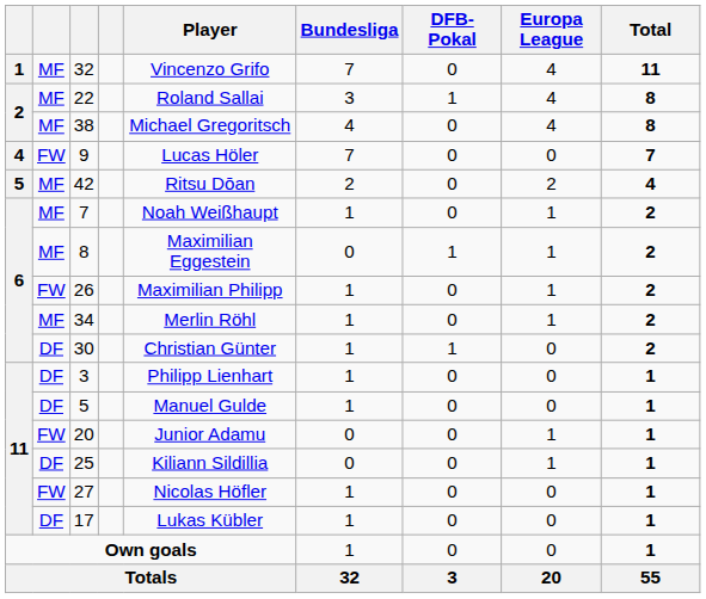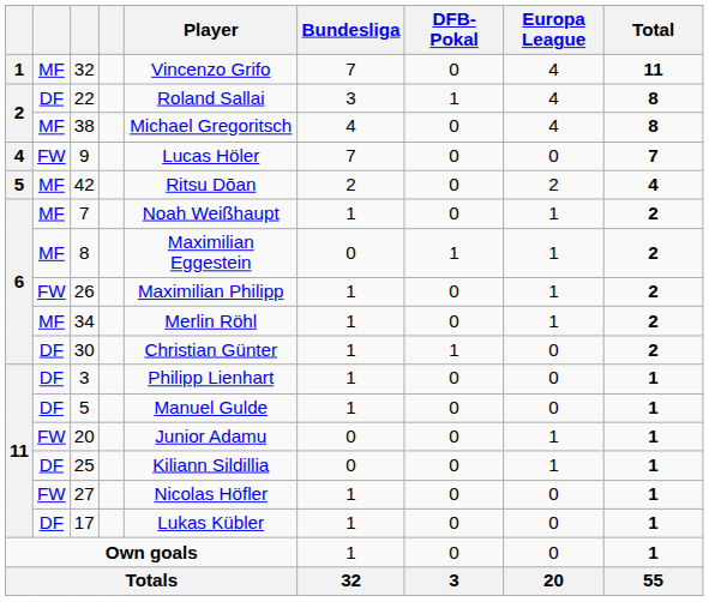22 | column 2: MF -> DF
